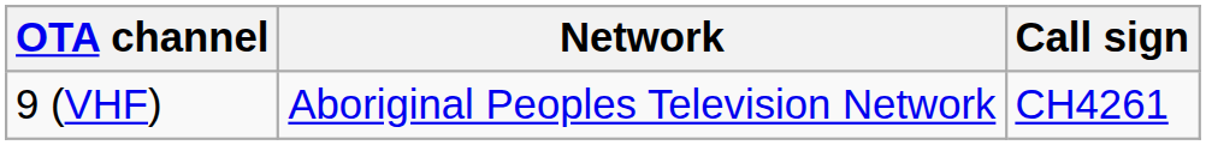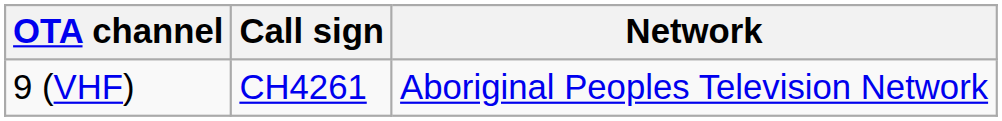columns swapped: Call sign <-> Network
